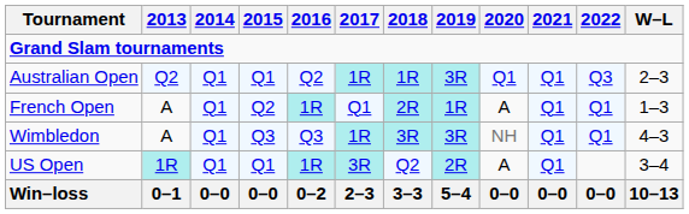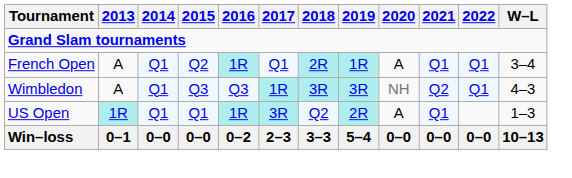- row: Australian Open | Q2 | Q1 | Q1 | Q2 | 1R | 1R | 3R | Q1 | Q1 | Q3 | 2–3
French Open | W–L: 1–3 -> 3–4
Wimbledon | 2021: Q1 -> Q2
US Open | W–L: 3–4 -> 1–3
